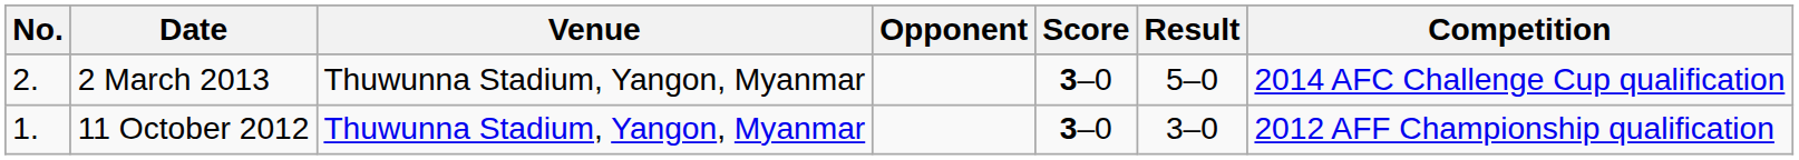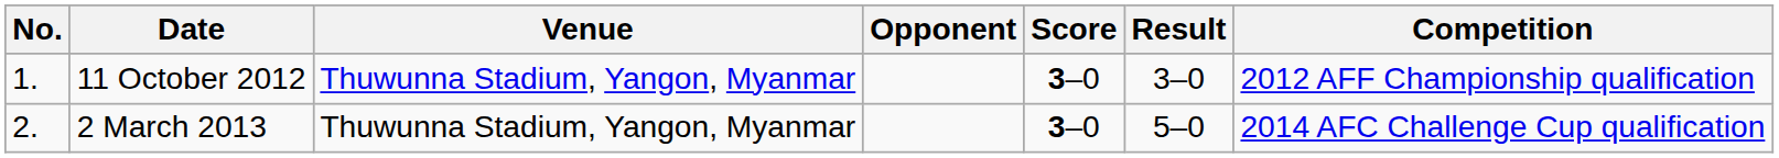rows swapped: 11 October 2012 <-> 2 March 2013
